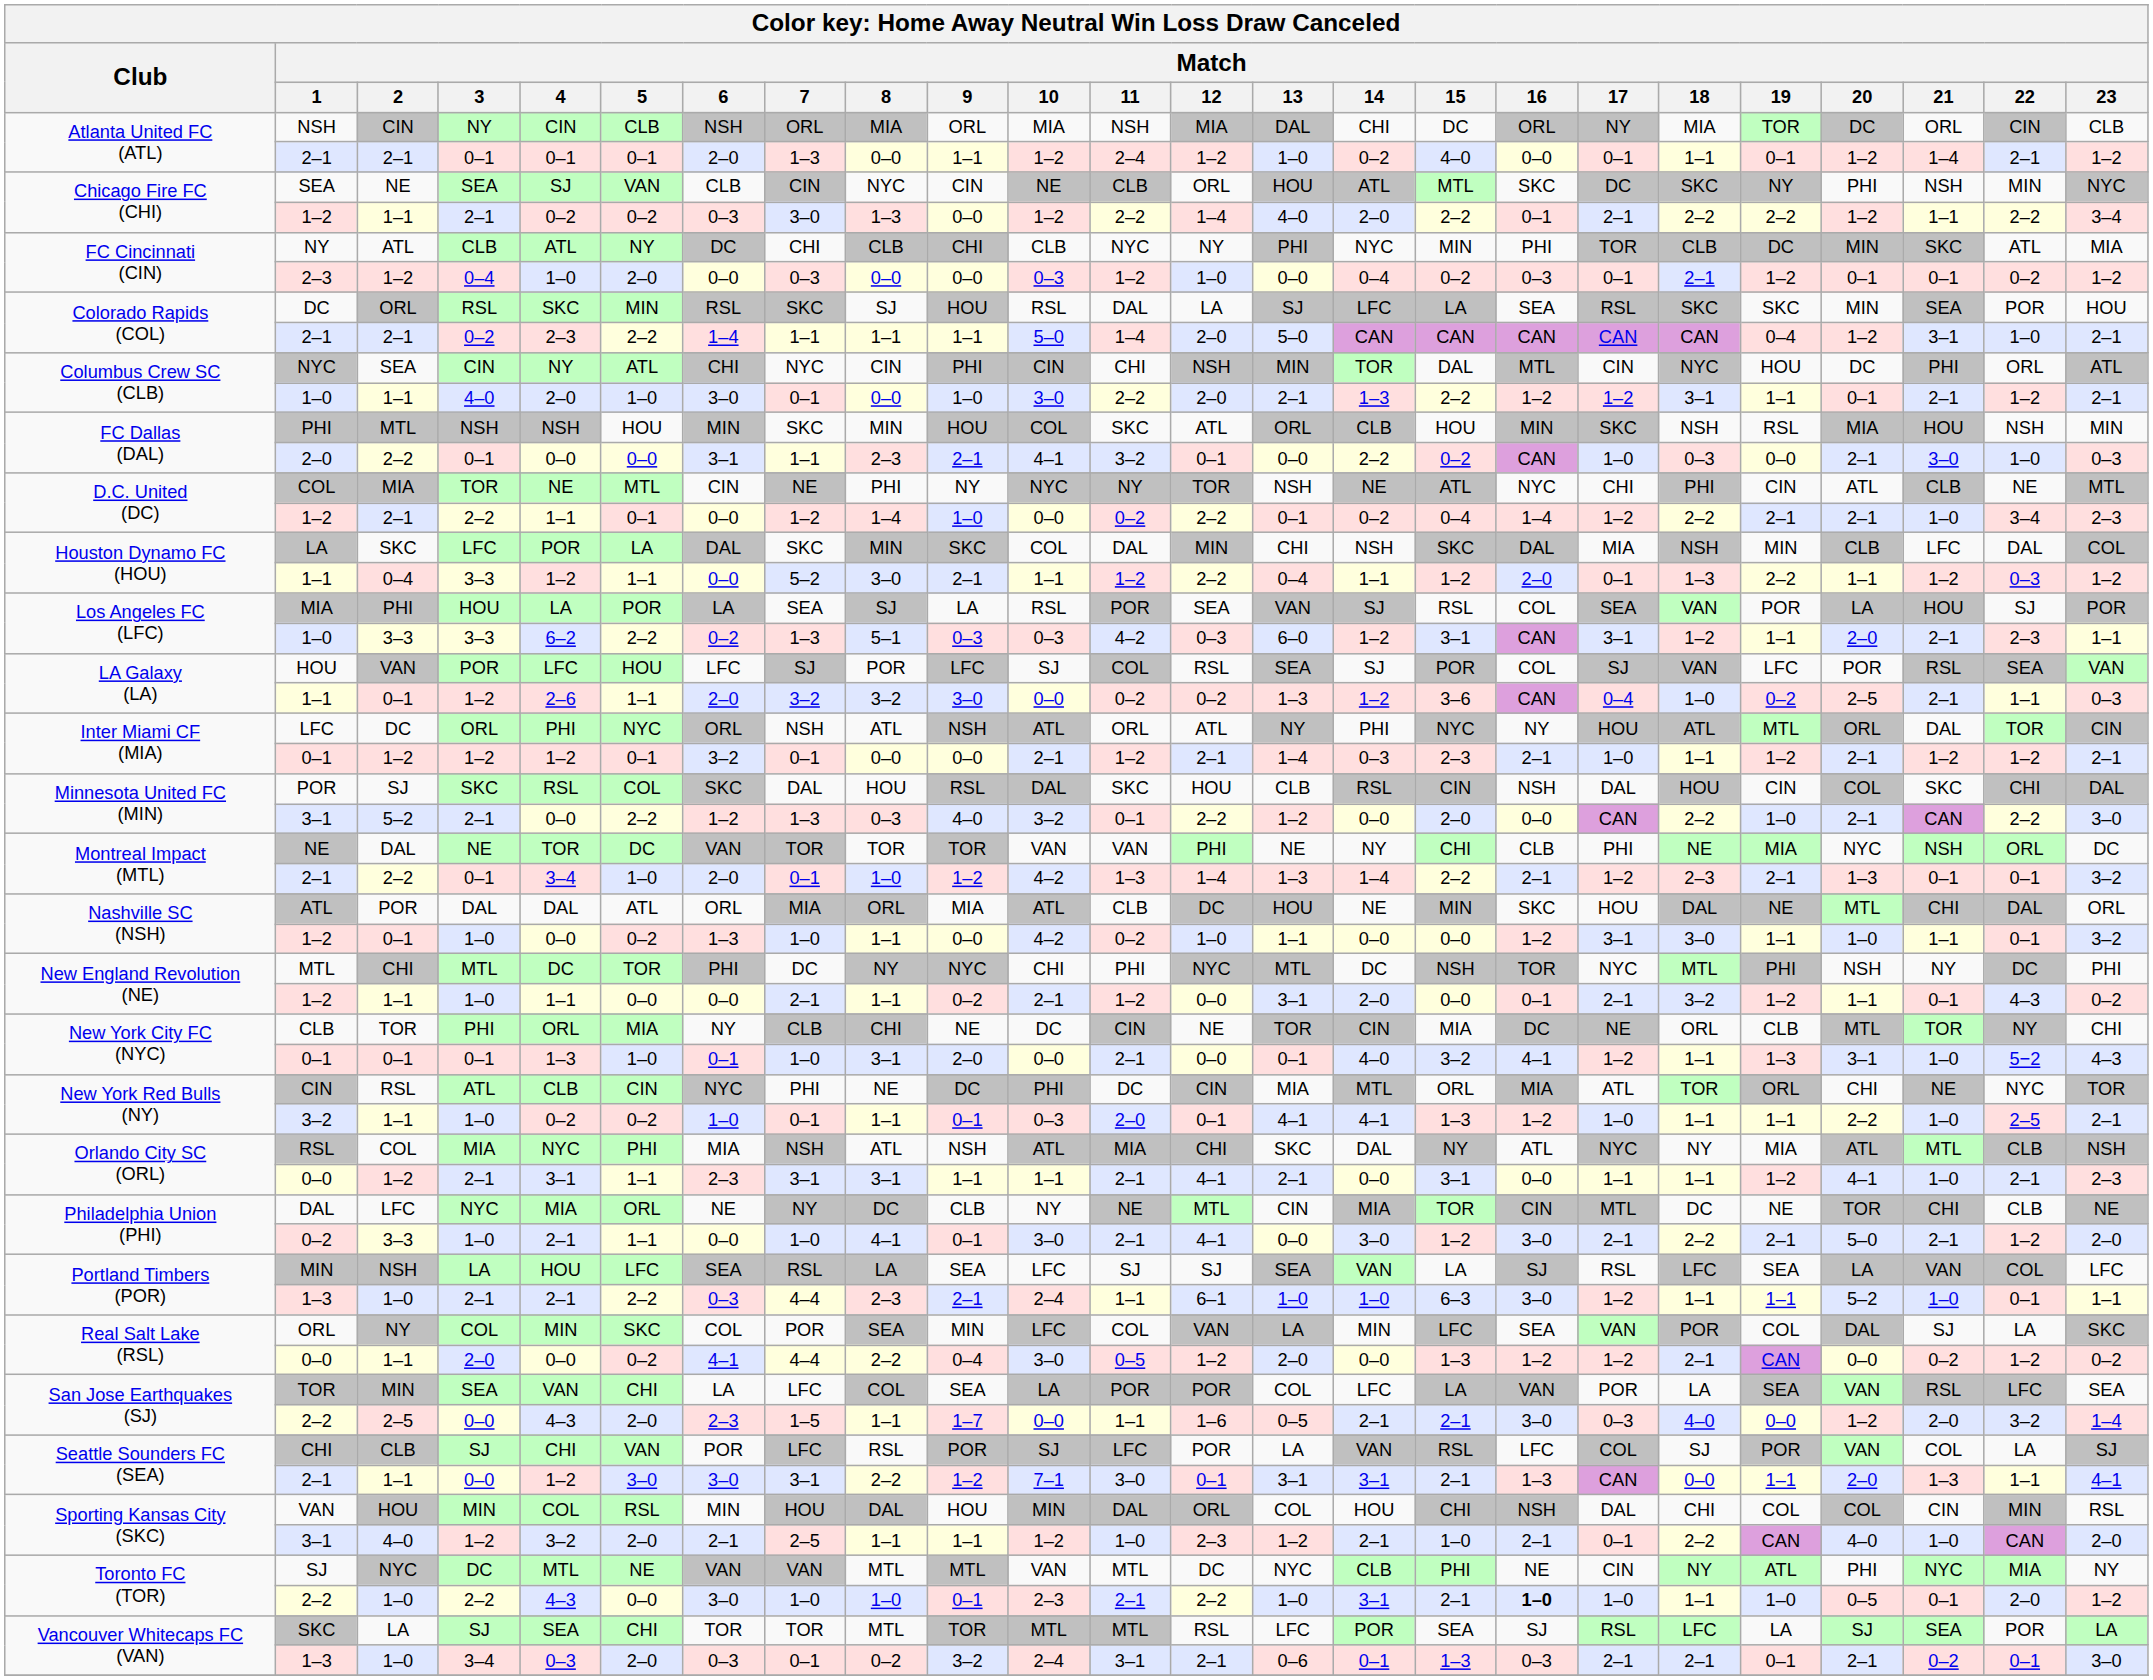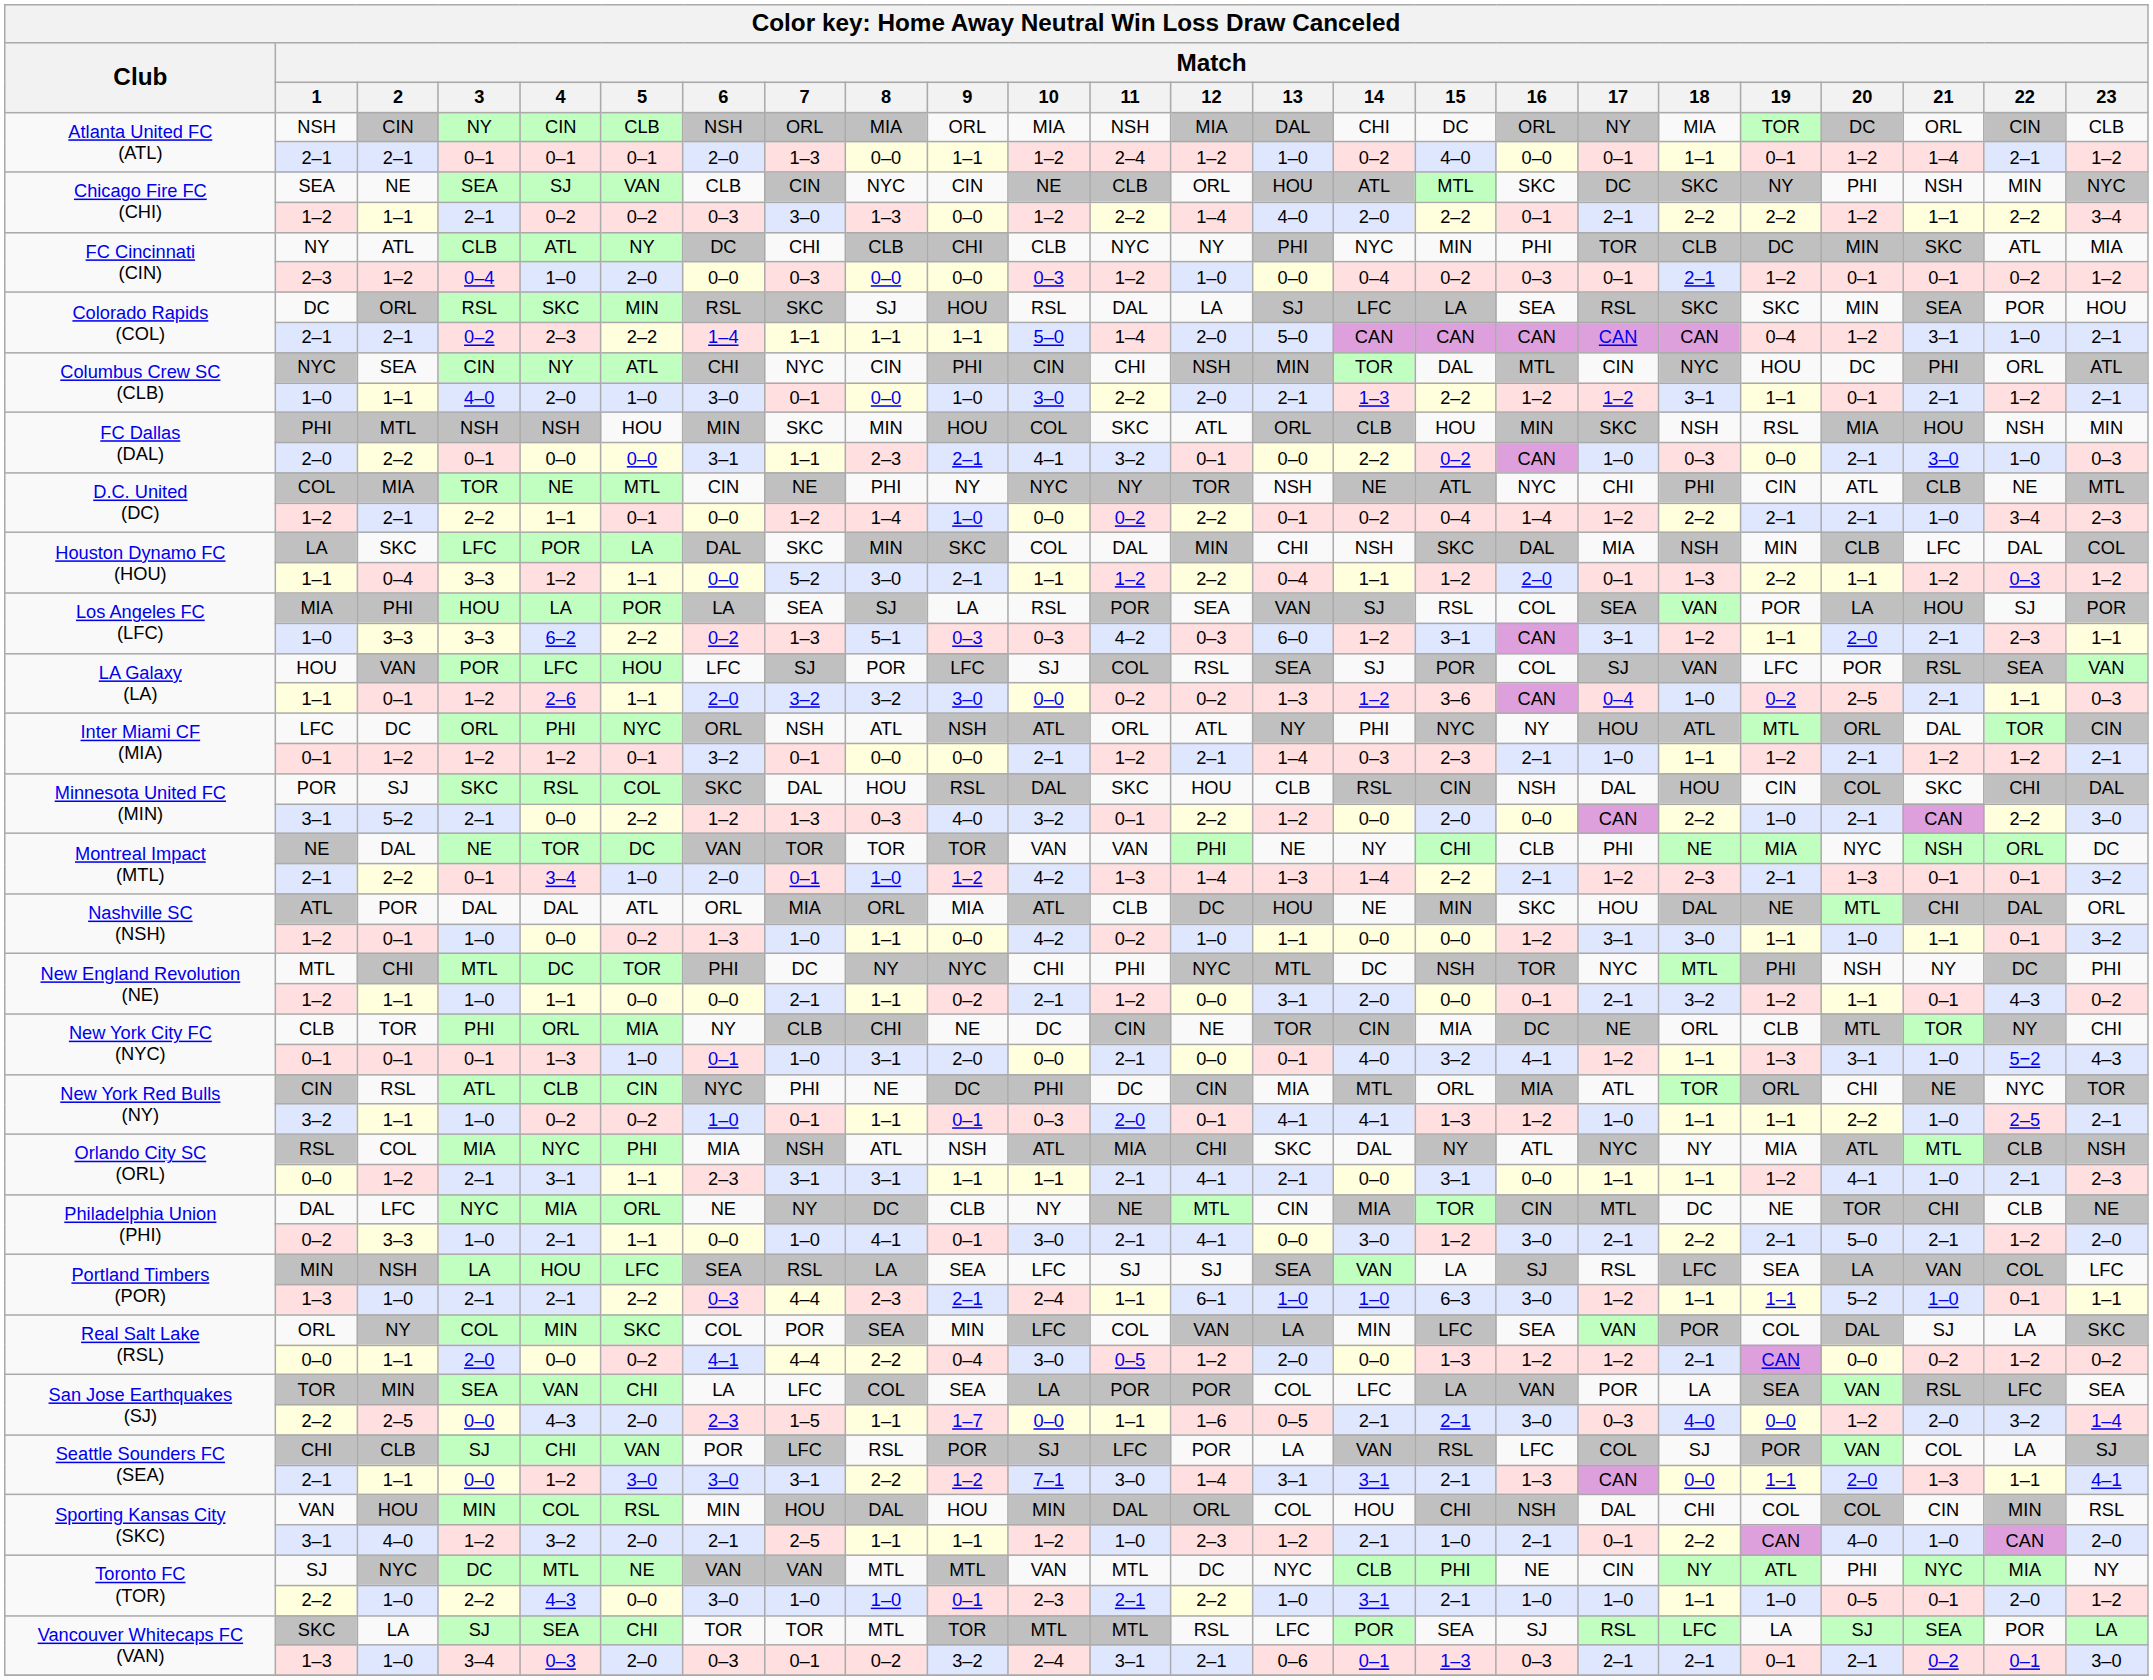Seattle Sounders FC (SEA) / 2–1 | Match / 12: 0–1 -> 1–4
Toronto FC (TOR) / 2–2 | Match / 16: bold -> normal
